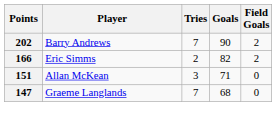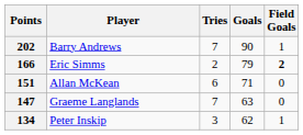202 | Field Goals: 2 -> 1
166 | Goals: 82 -> 79
166 | Field Goals: normal -> bold
151 | Tries: 3 -> 6
147 | Goals: 68 -> 63
+ row: 134 | Peter Inskip | 3 | 62 | 1
